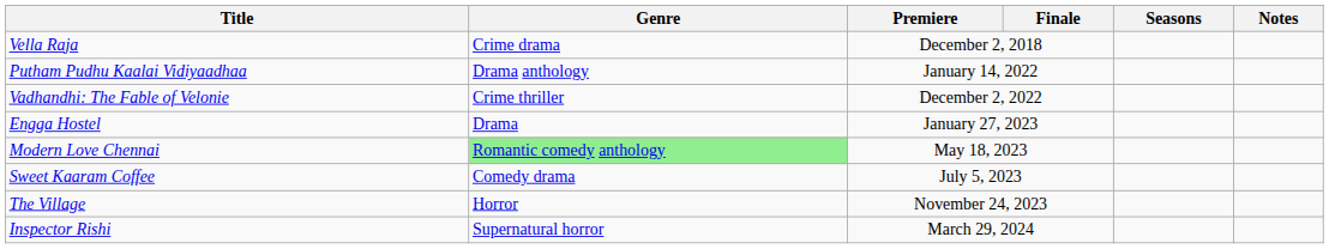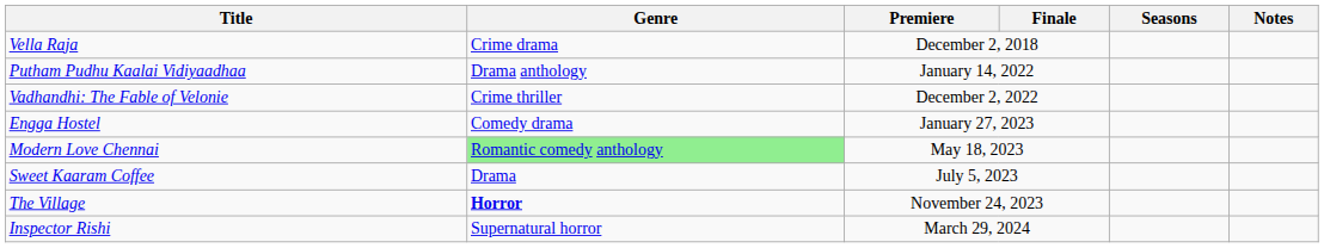Engga Hostel | Genre: Drama -> Comedy drama
Sweet Kaaram Coffee | Genre: Comedy drama -> Drama
The Village | Genre: normal -> bold
